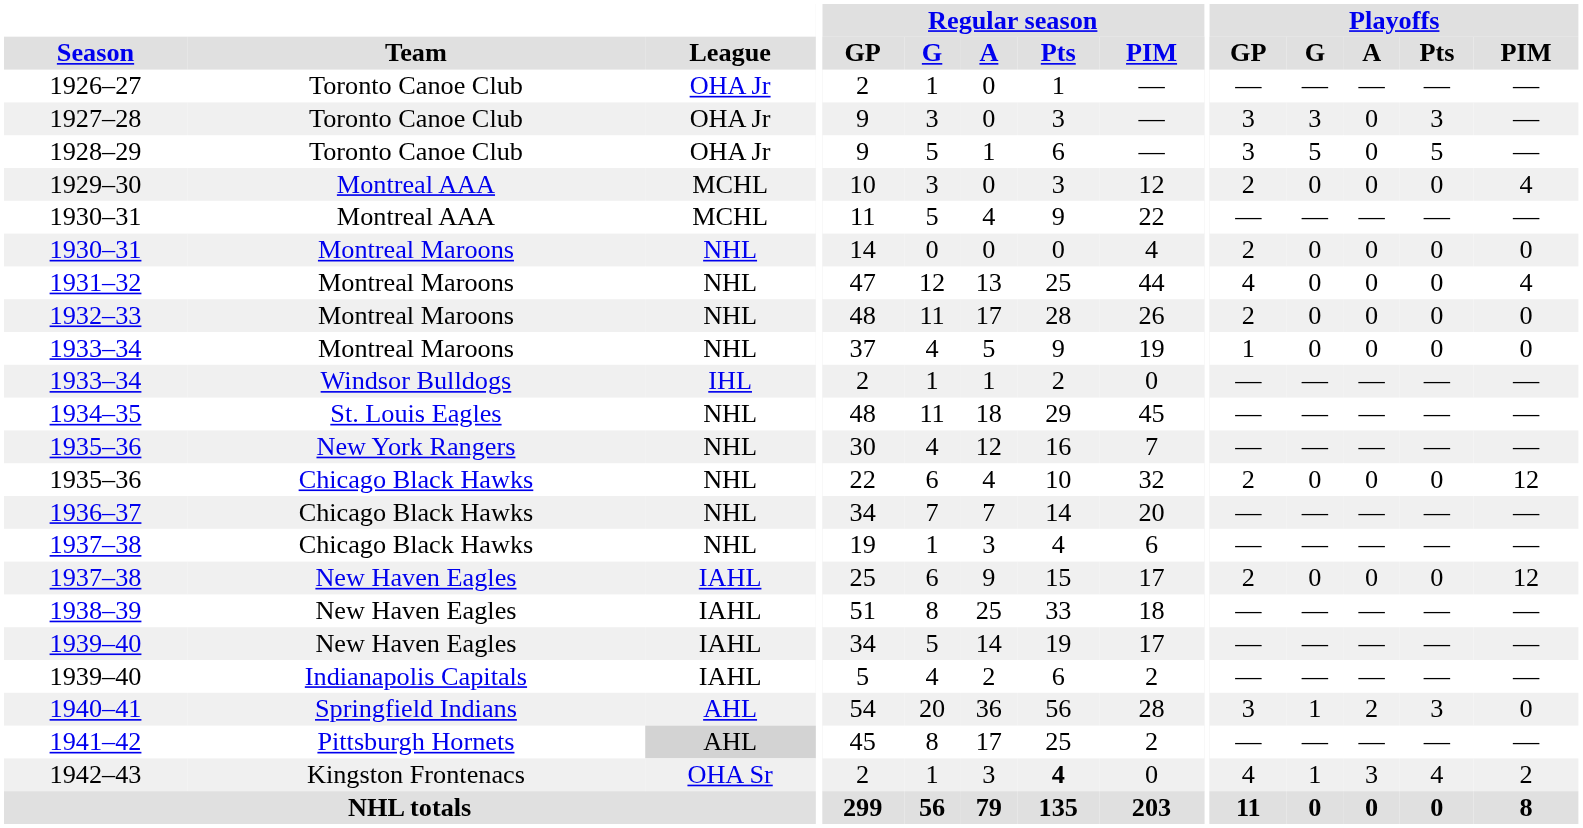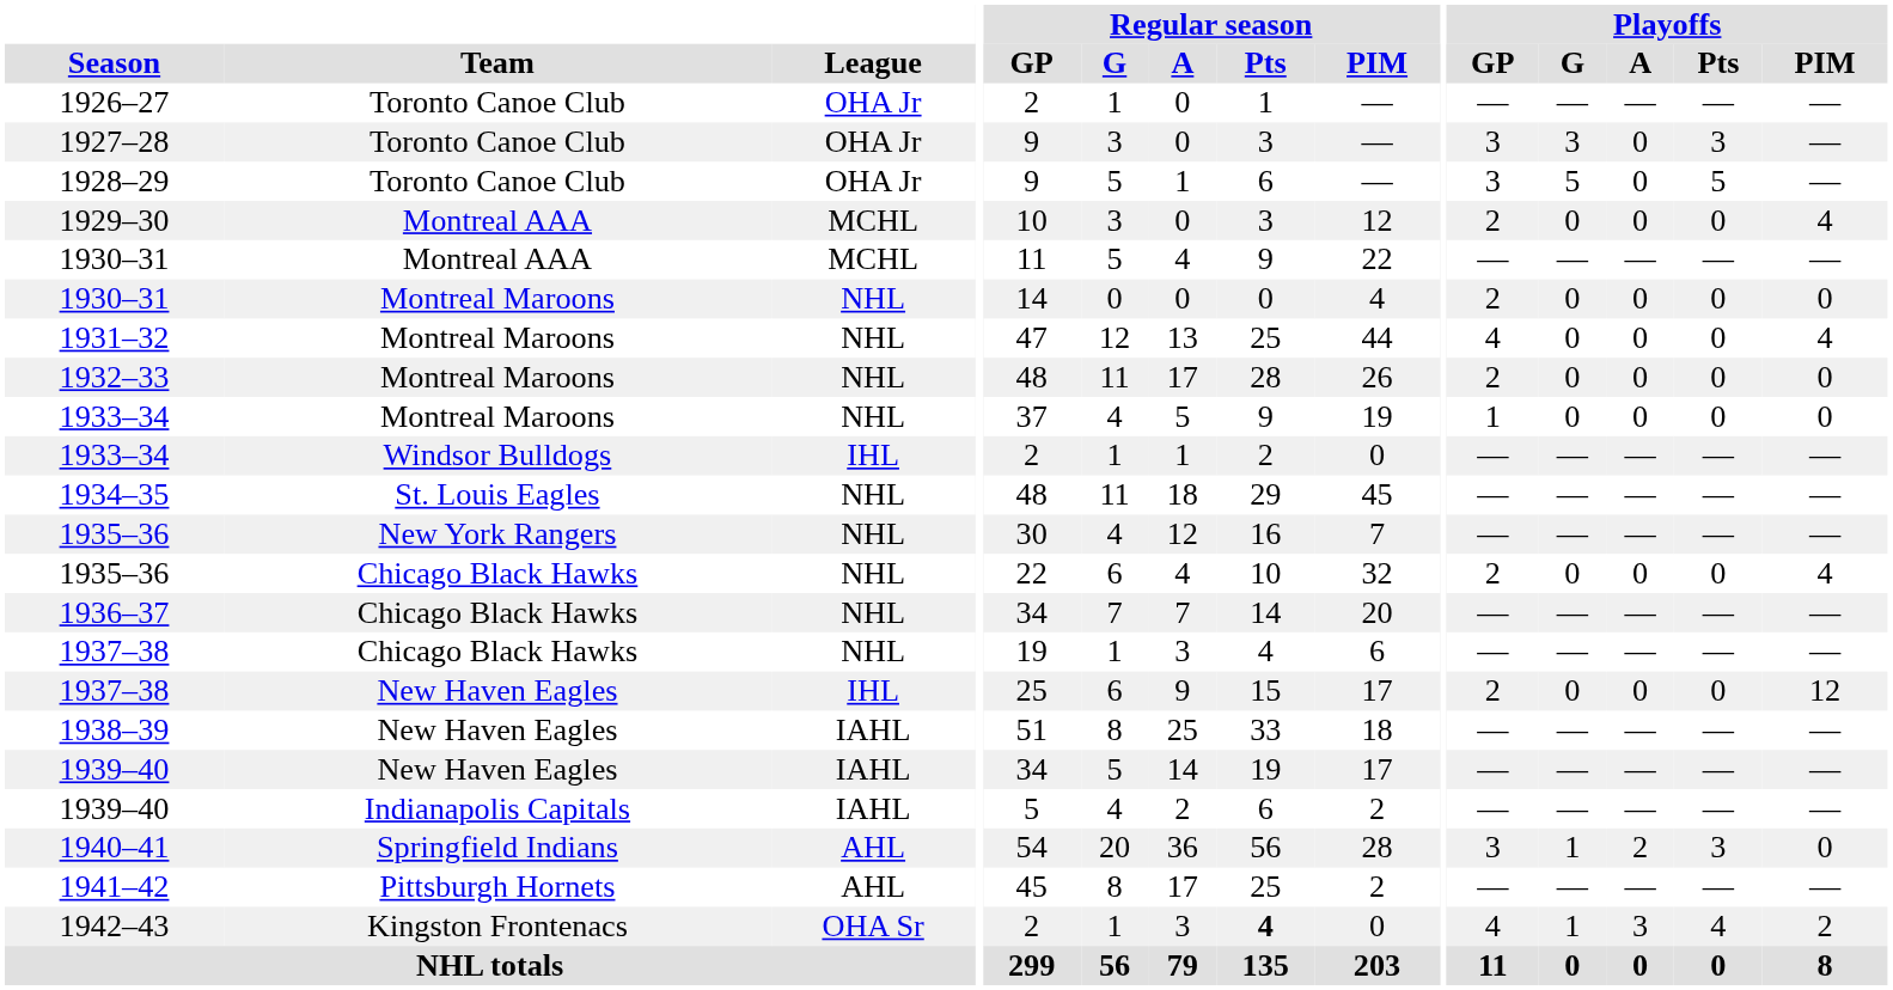1935–36 / Chicago Black Hawks | Playoffs / PIM: 12 -> 4
1937–38 / New Haven Eagles | League: IAHL -> IHL
1941–42 | League: lightgrey background -> no background
